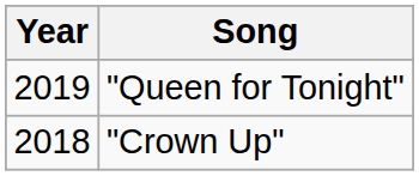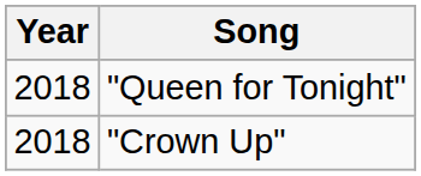"Queen for Tonight" | Year: 2019 -> 2018
